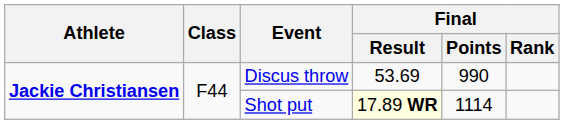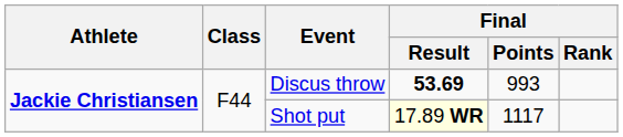Discus throw | Final / Result: normal -> bold
Discus throw | Final / Points: 990 -> 993
Shot put | Final / Points: 1114 -> 1117
